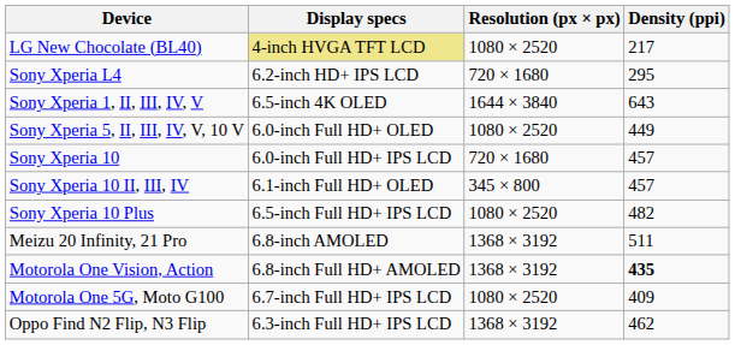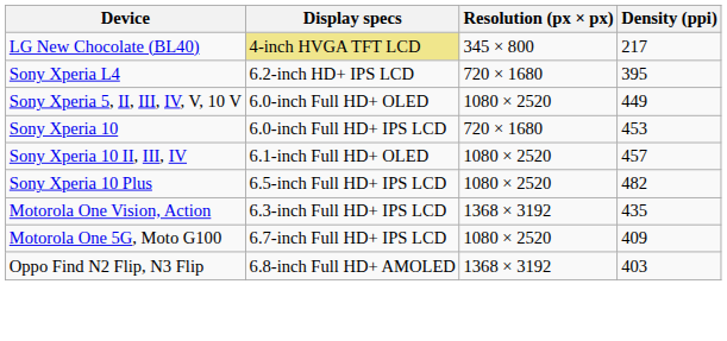LG New Chocolate (BL40) | Resolution (px × px): 1080 × 2520 -> 345 × 800
Sony Xperia L4 | Density (ppi): 295 -> 395
- row: Sony Xperia 1, II, III, IV, V | 6.5-inch 4K OLED | 1644 × 3840 | 643
Sony Xperia 10 | Density (ppi): 457 -> 453
Sony Xperia 10 II, III, IV | Resolution (px × px): 345 × 800 -> 1080 × 2520
- row: Meizu 20 Infinity, 21 Pro | 6.8-inch AMOLED | 1368 × 3192 | 511
Motorola One Vision, Action | Display specs: 6.8-inch Full HD+ AMOLED -> 6.3-inch Full HD+ IPS LCD
Motorola One Vision, Action | Density (ppi): bold -> normal
Oppo Find N2 Flip, N3 Flip | Display specs: 6.3-inch Full HD+ IPS LCD -> 6.8-inch Full HD+ AMOLED
Oppo Find N2 Flip, N3 Flip | Density (ppi): 462 -> 403
